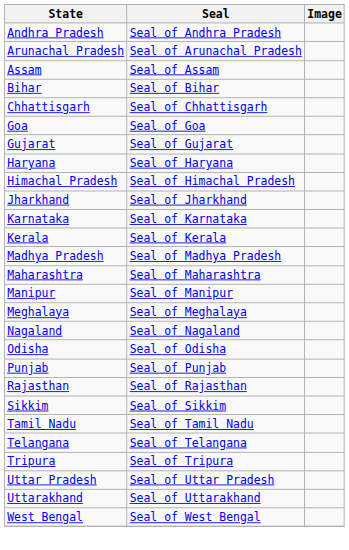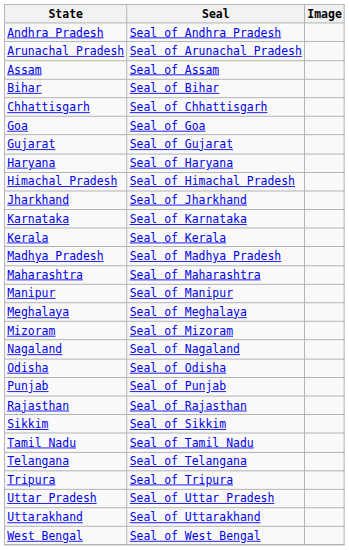+ row: Mizoram | Seal of Mizoram
